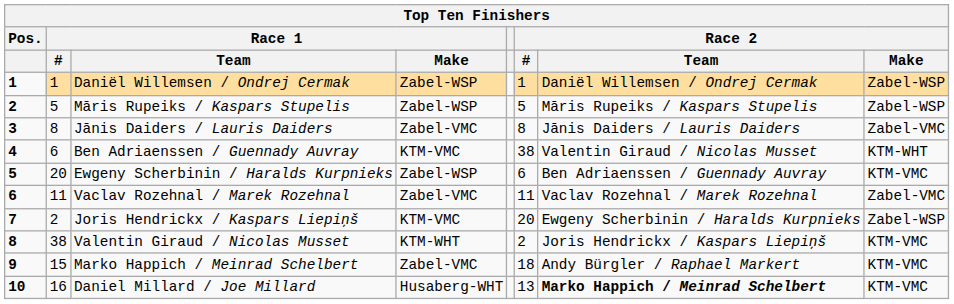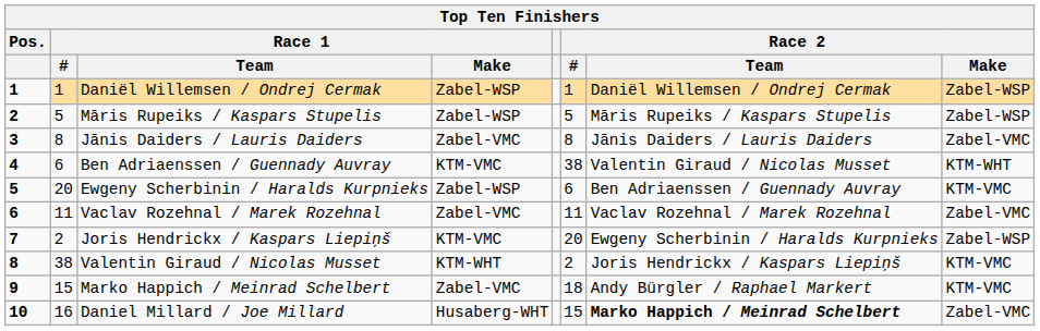Daniel Millard / Joe Millard | Race 2 / #: 13 -> 15
Daniel Millard / Joe Millard | Race 2 / Make: KTM-VMC -> Zabel-VMC
